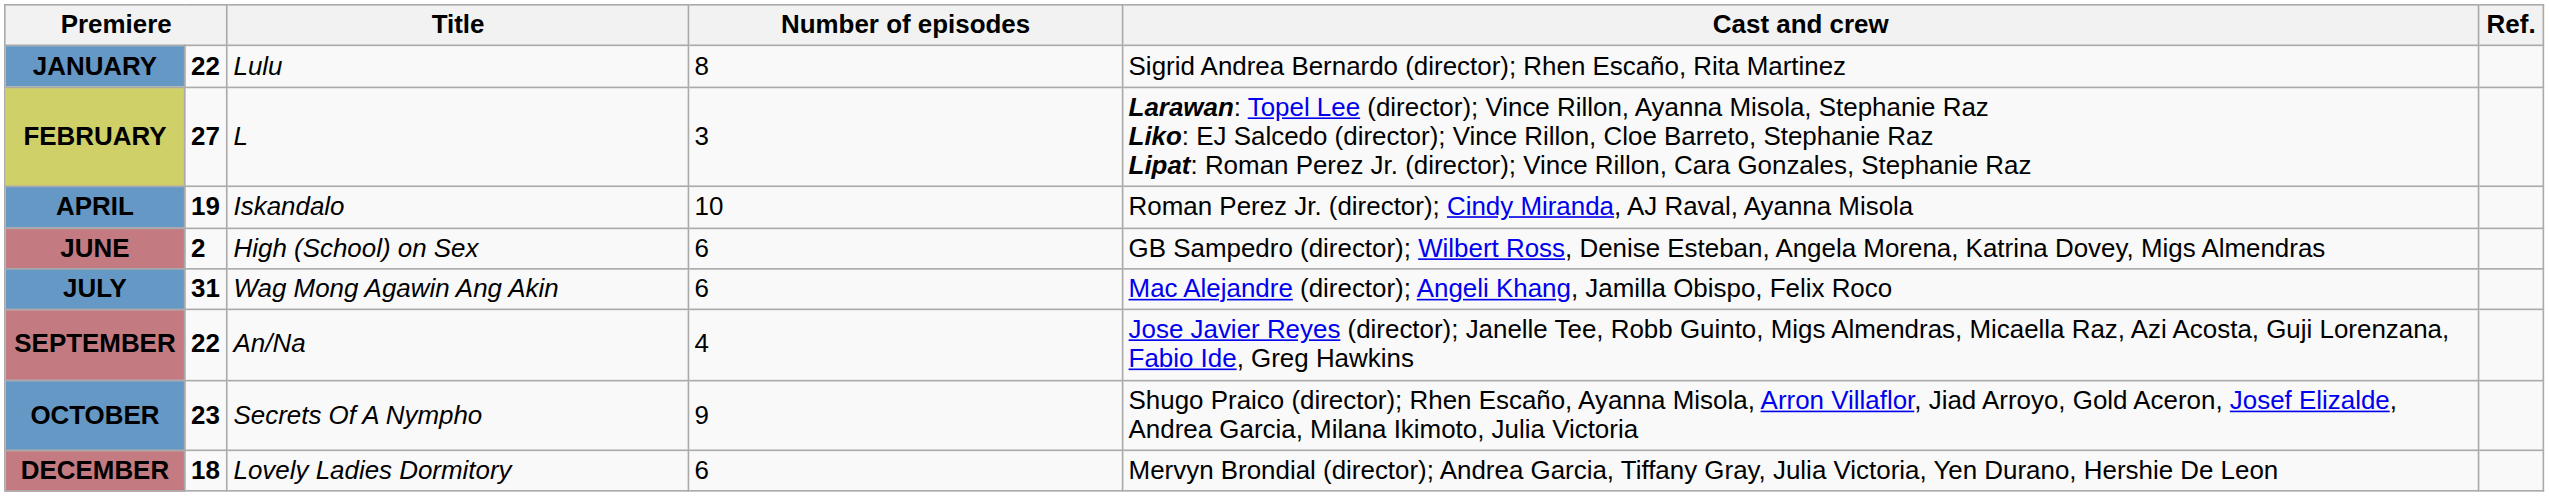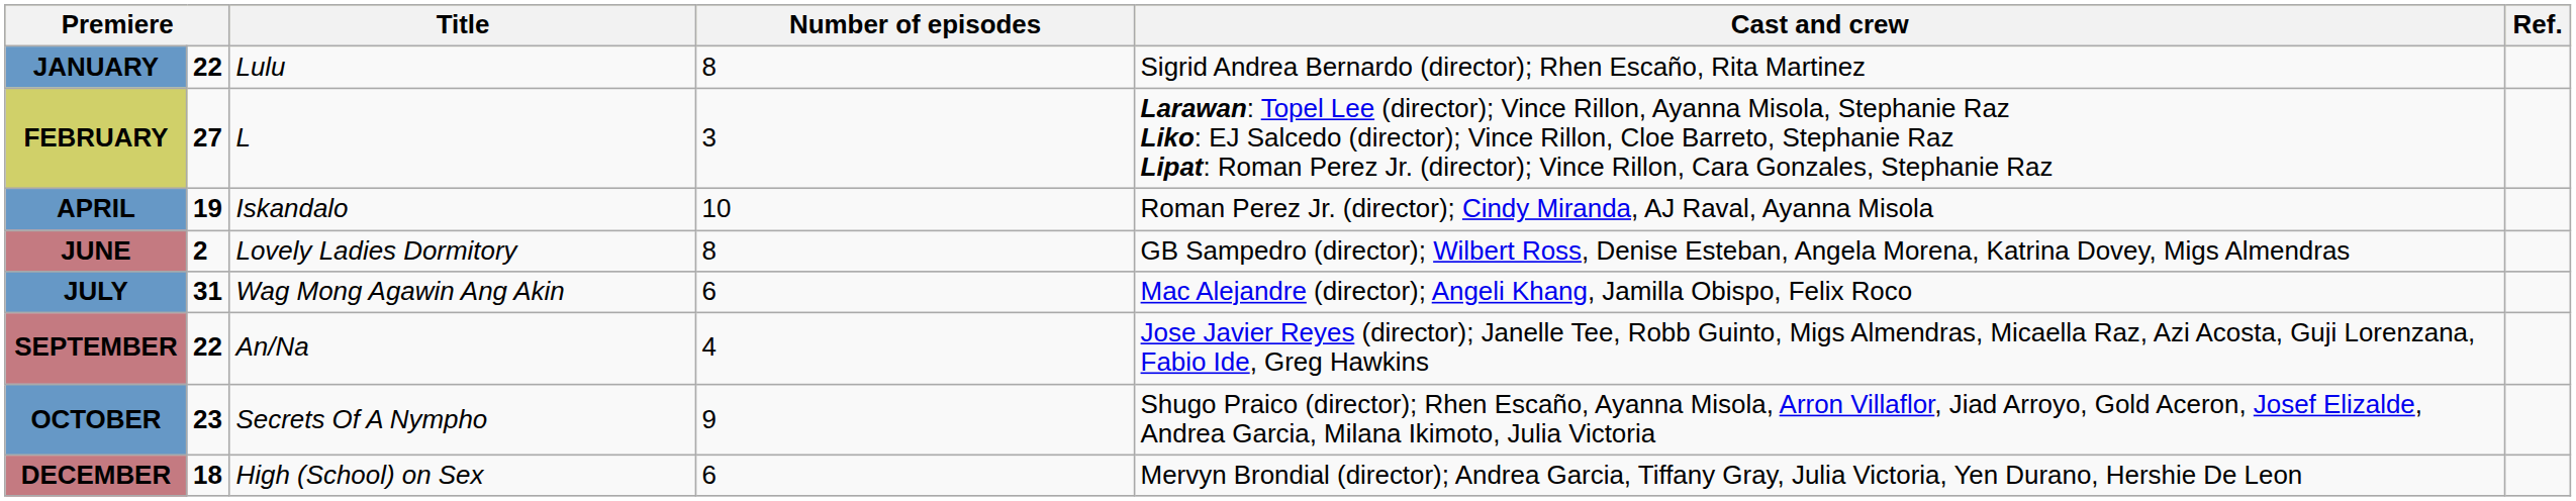JUNE | Title: High (School) on Sex -> Lovely Ladies Dormitory
JUNE | Number of episodes: 6 -> 8
DECEMBER | Title: Lovely Ladies Dormitory -> High (School) on Sex
